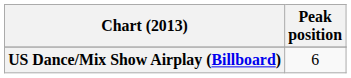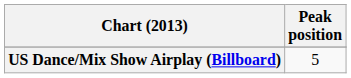US Dance/Mix Show Airplay (Billboard) | Peak position: 6 -> 5
